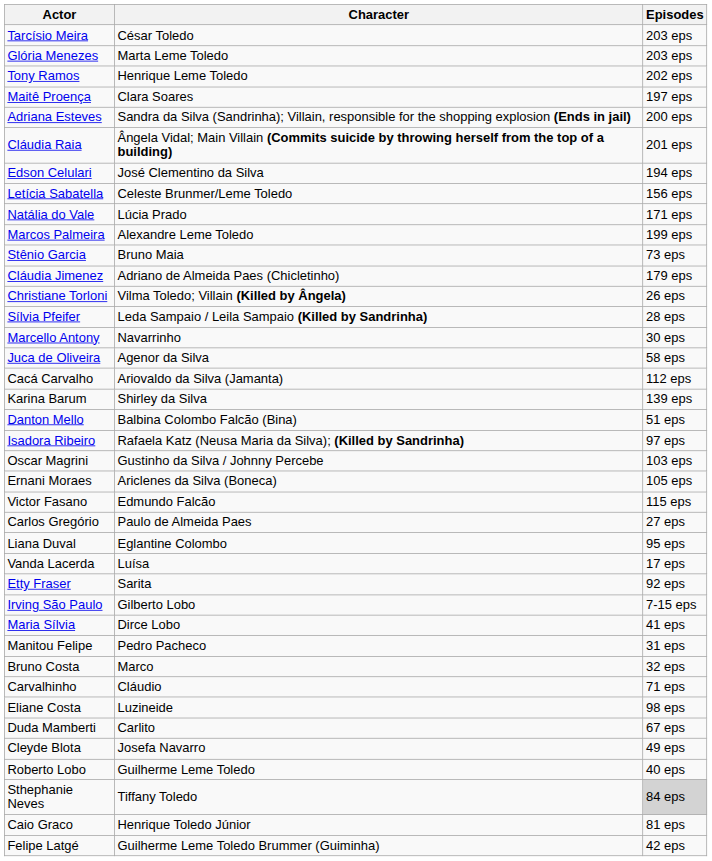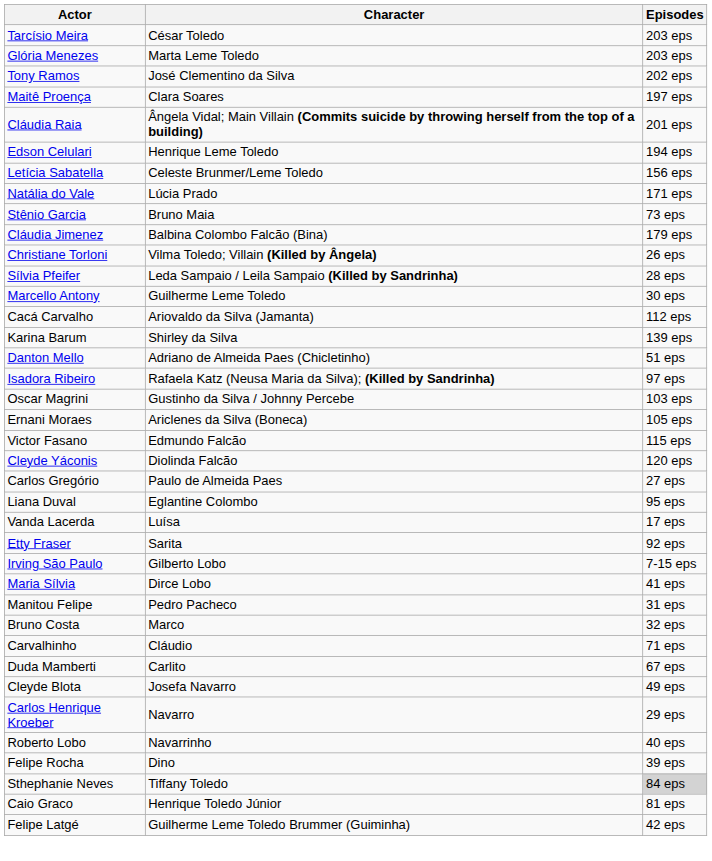Tony Ramos | Character: Henrique Leme Toledo -> José Clementino da Silva
- row: Adriana Esteves | Sandra da Silva (Sandrinha); Villain, responsible for the shopping explosion (Ends in jail) | 200 eps
Edson Celulari | Character: José Clementino da Silva -> Henrique Leme Toledo
- row: Marcos Palmeira | Alexandre Leme Toledo | 199 eps
Cláudia Jimenez | Character: Adriano de Almeida Paes (Chicletinho) -> Balbina Colombo Falcão (Bina)
Marcello Antony | Character: Navarrinho -> Guilherme Leme Toledo
- row: Juca de Oliveira | Agenor da Silva | 58 eps
Danton Mello | Character: Balbina Colombo Falcão (Bina) -> Adriano de Almeida Paes (Chicletinho)
+ row: Cleyde Yáconis | Diolinda Falcão | 120 eps
- row: Eliane Costa | Luzineide | 98 eps
+ row: Carlos Henrique Kroeber | Navarro | 29 eps
Roberto Lobo | Character: Guilherme Leme Toledo -> Navarrinho
+ row: Felipe Rocha | Dino | 39 eps
